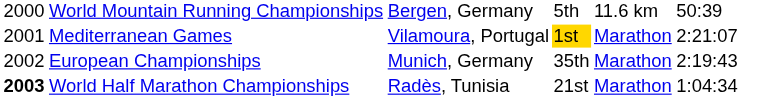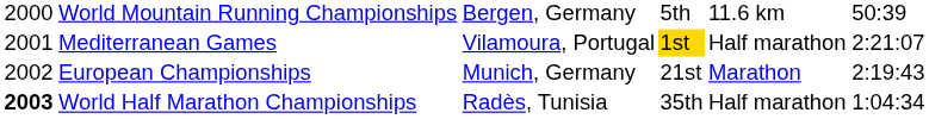Mediterranean Games | column 5: Marathon -> Half marathon
European Championships | column 4: 35th -> 21st
World Half Marathon Championships | column 4: 21st -> 35th
World Half Marathon Championships | column 5: Marathon -> Half marathon
